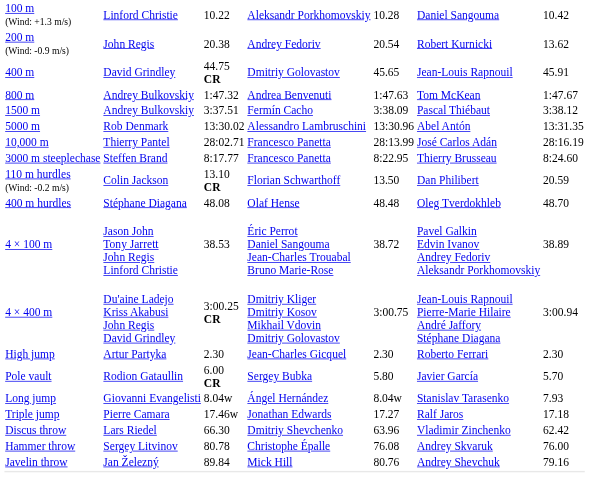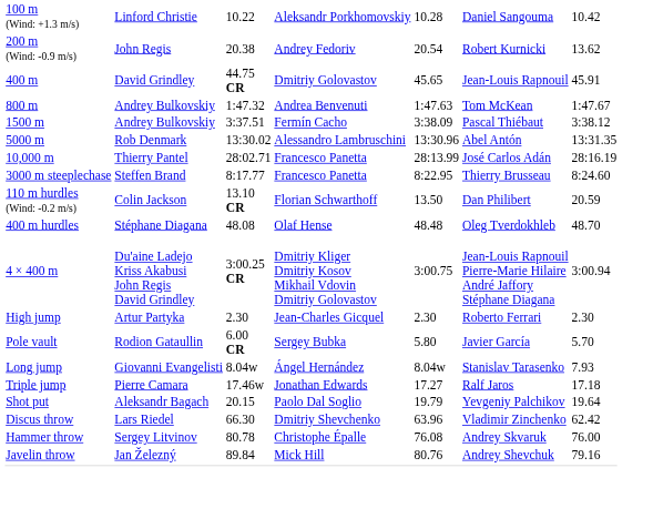- row: 4 × 100 m | Jason John Tony Jarrett John Regis Linford Christie | 38.53 | Éric Perrot Daniel Sangouma Jean-Charles Trouabal Bruno Marie-Rose | 38.72 | Pavel Galkin Edvin Ivanov Andrey Fedoriv Aleksandr Porkhomovskiy | 38.89
+ row: Shot put | Aleksandr Bagach | 20.15 | Paolo Dal Soglio | 19.79 | Yevgeniy Palchikov | 19.64
